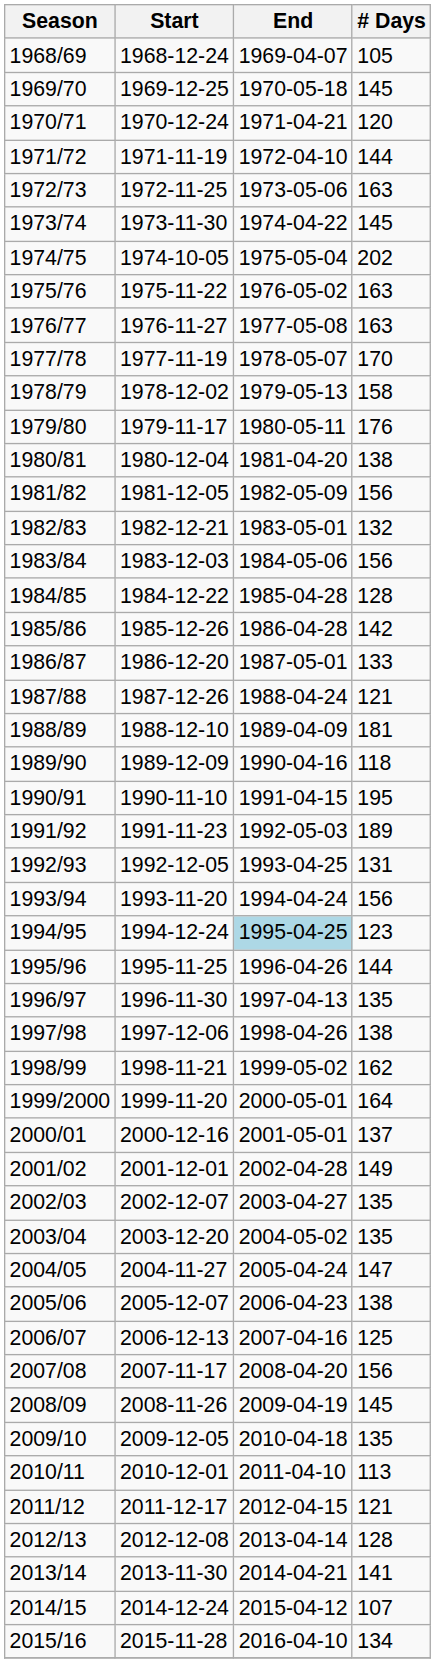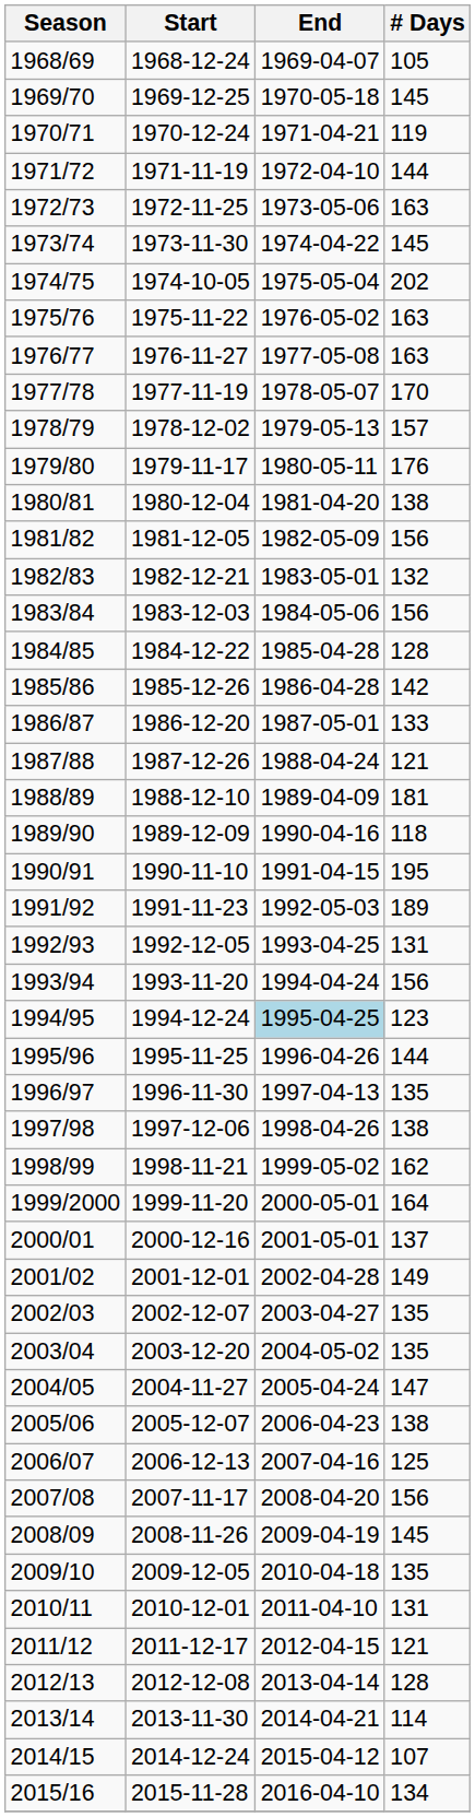1970/71 | # Days: 120 -> 119
1978/79 | # Days: 158 -> 157
2010/11 | # Days: 113 -> 131
2013/14 | # Days: 141 -> 114
